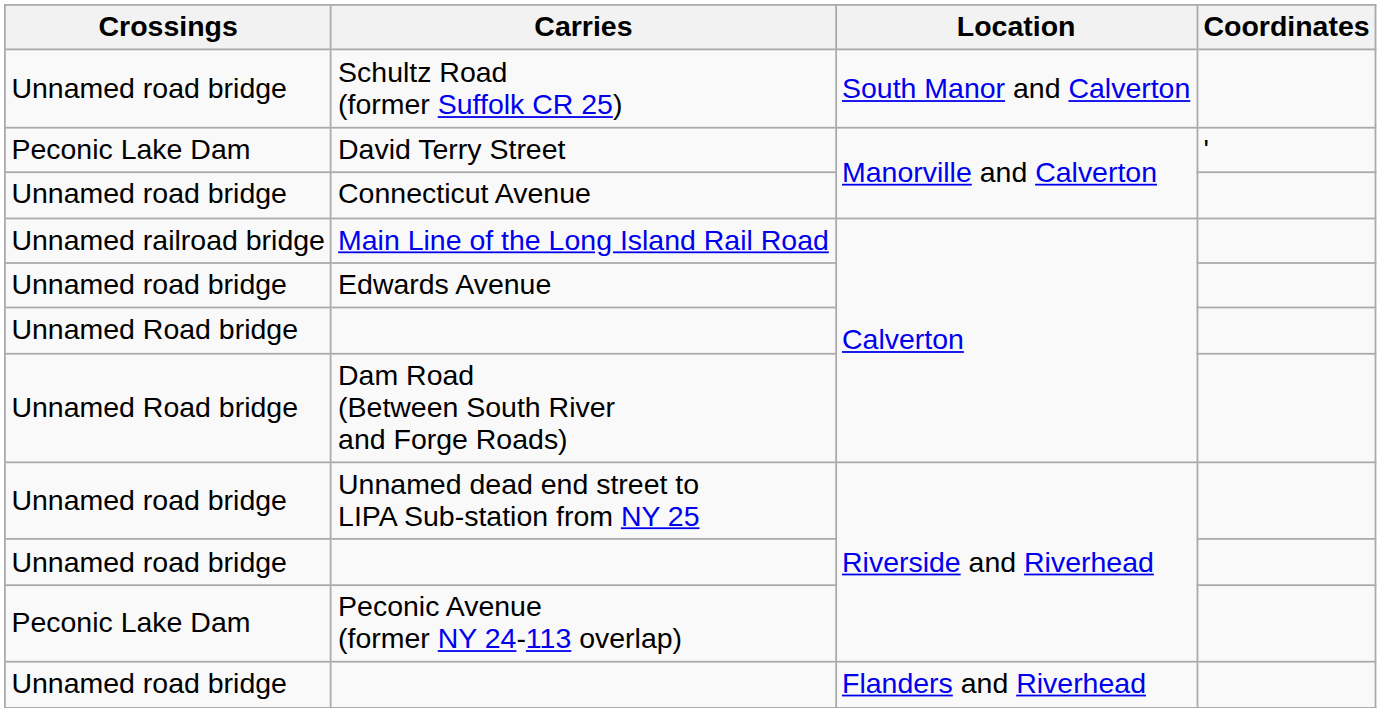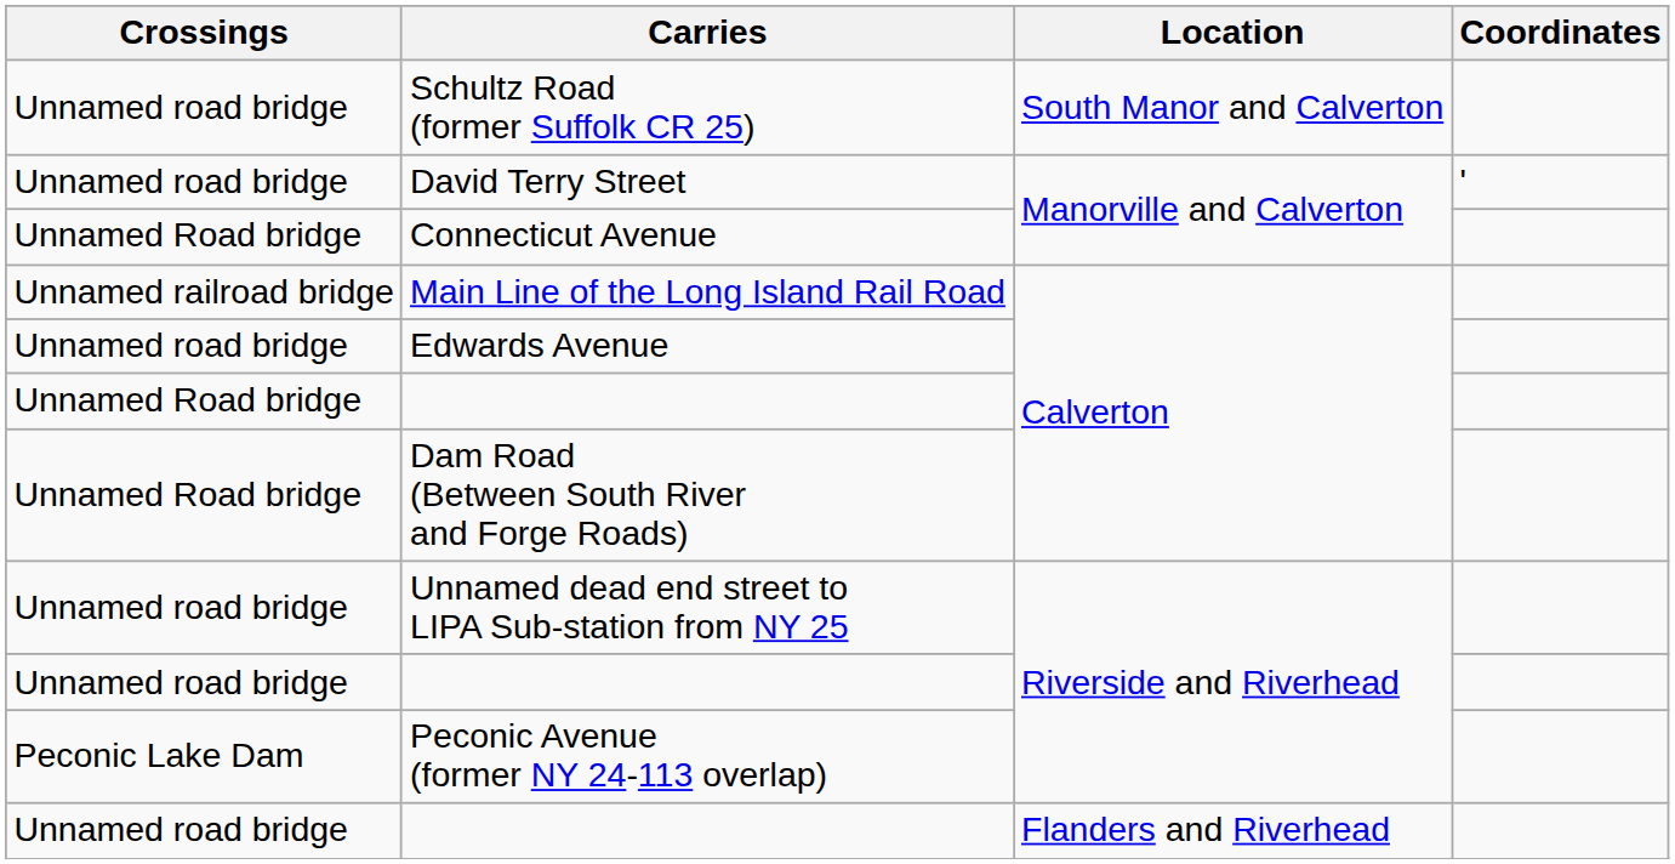David Terry Street | Crossings: Peconic Lake Dam -> Unnamed road bridge
Connecticut Avenue | Crossings: Unnamed road bridge -> Unnamed Road bridge
